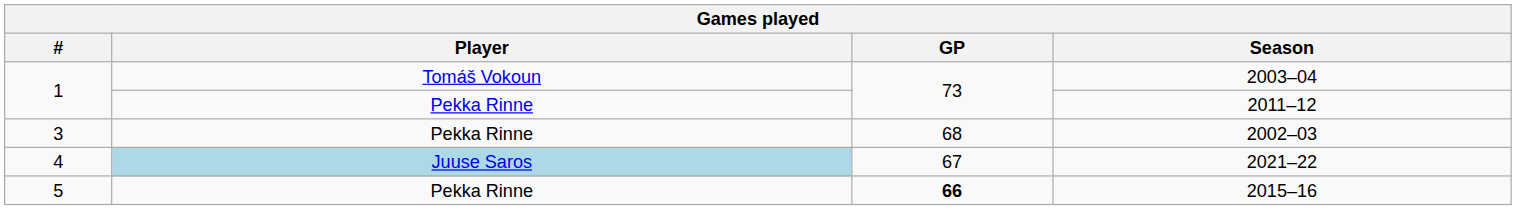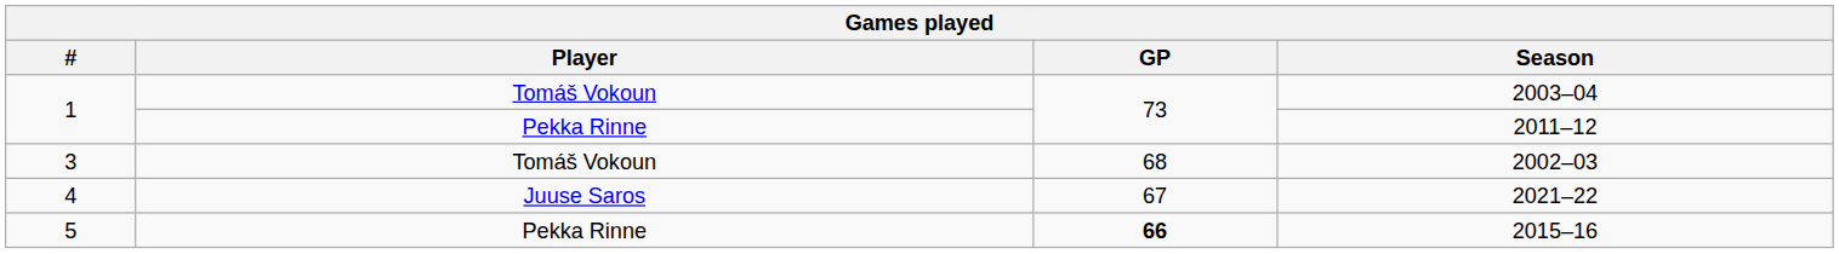2002–03 | Player: Pekka Rinne -> Tomáš Vokoun
2021–22 | Player: lightblue background -> no background
